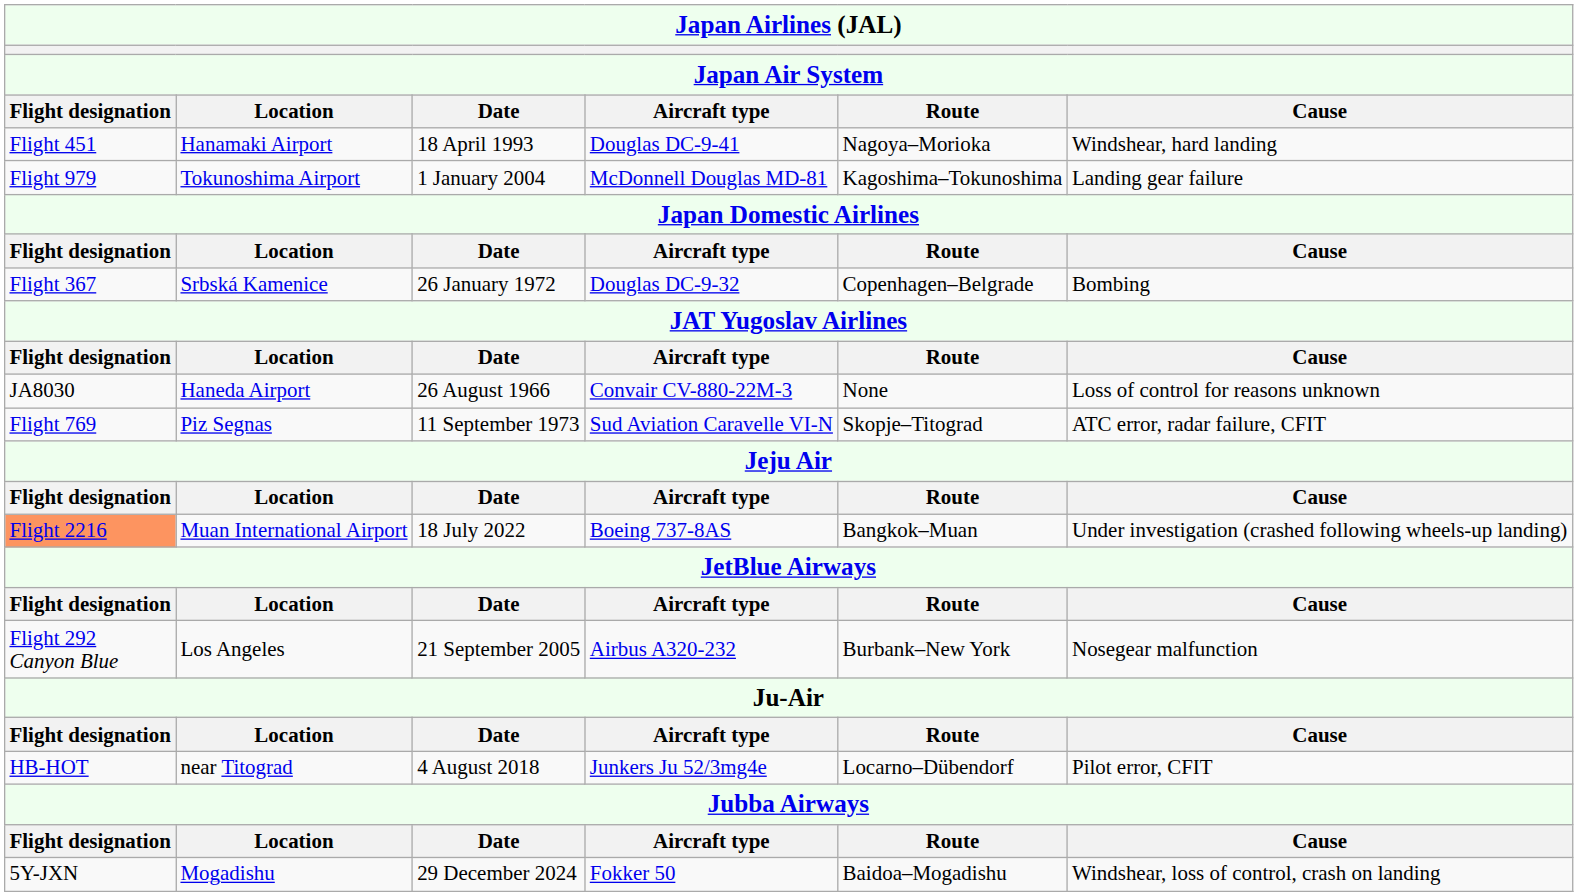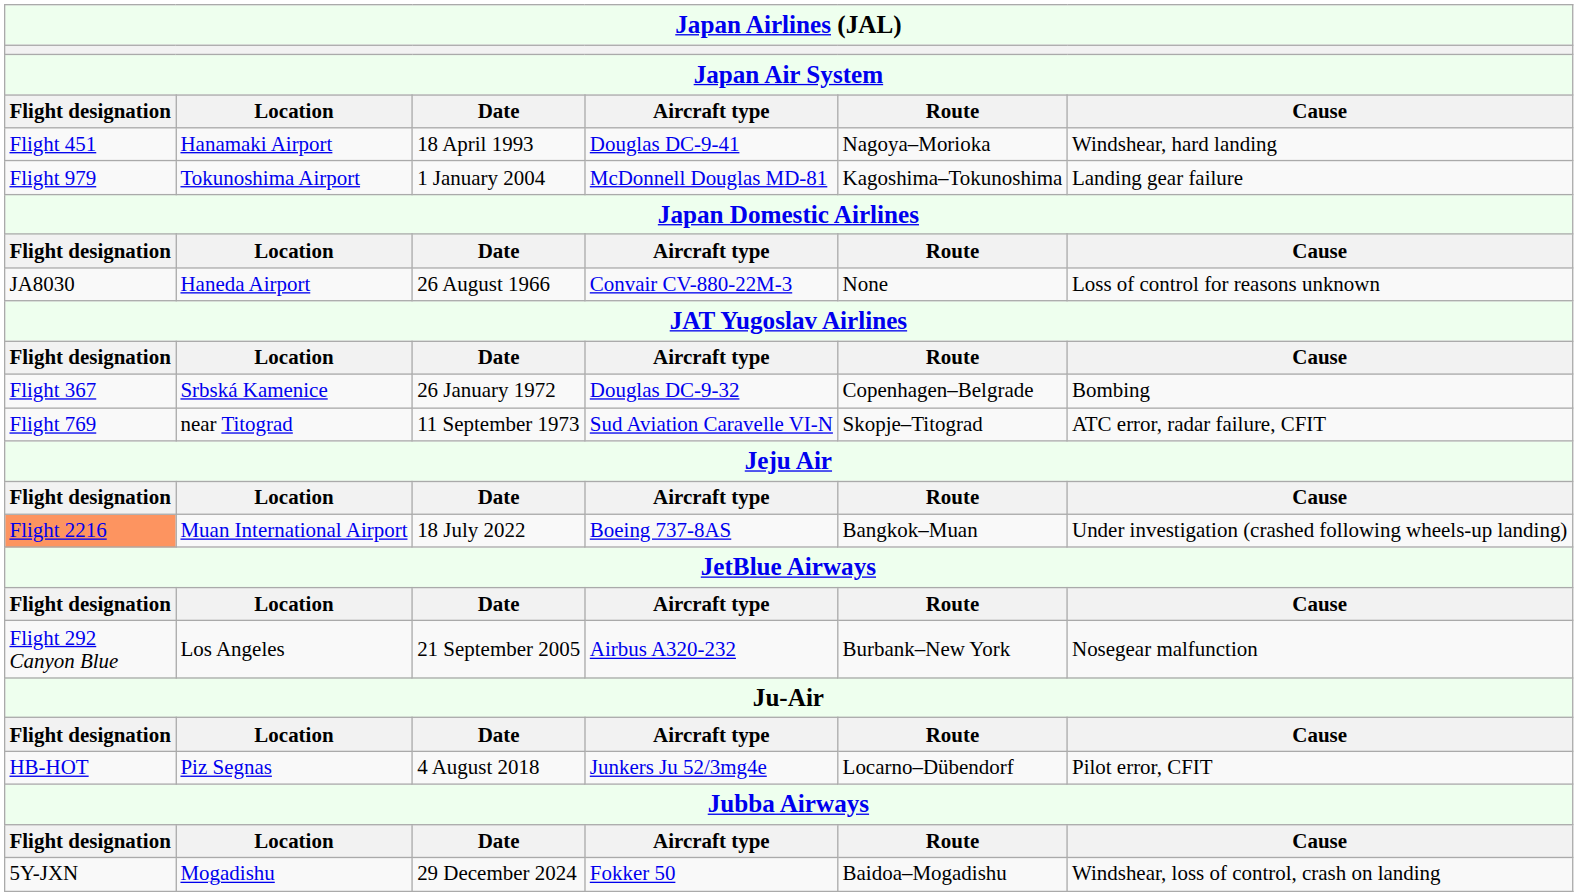rows swapped: JA8030 <-> Flight 367
Flight 769 | Location: Piz Segnas -> near Titograd
HB-HOT | Location: near Titograd -> Piz Segnas
